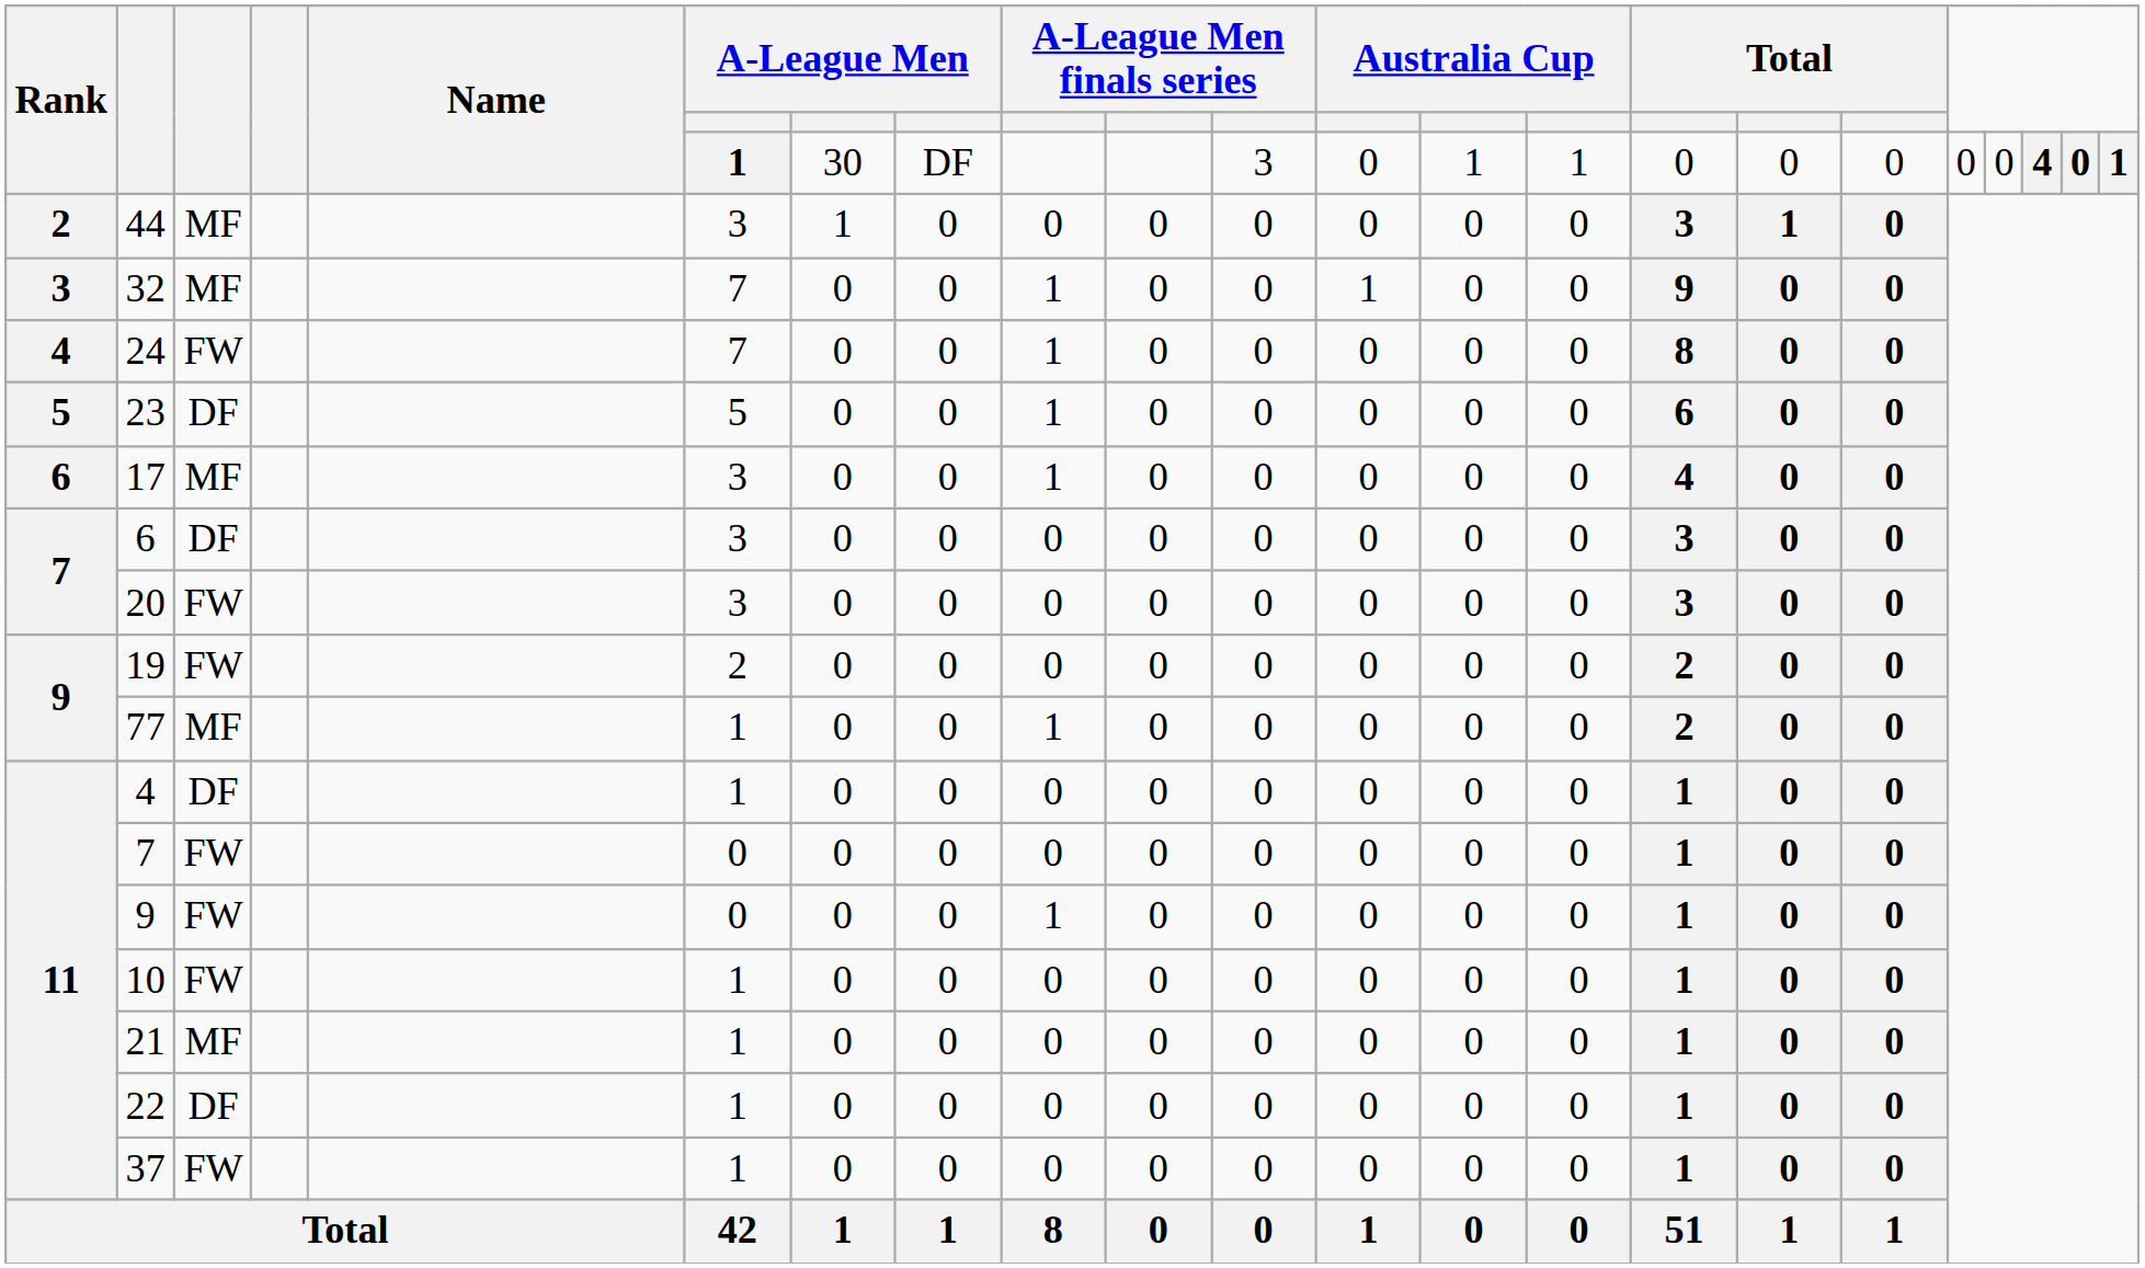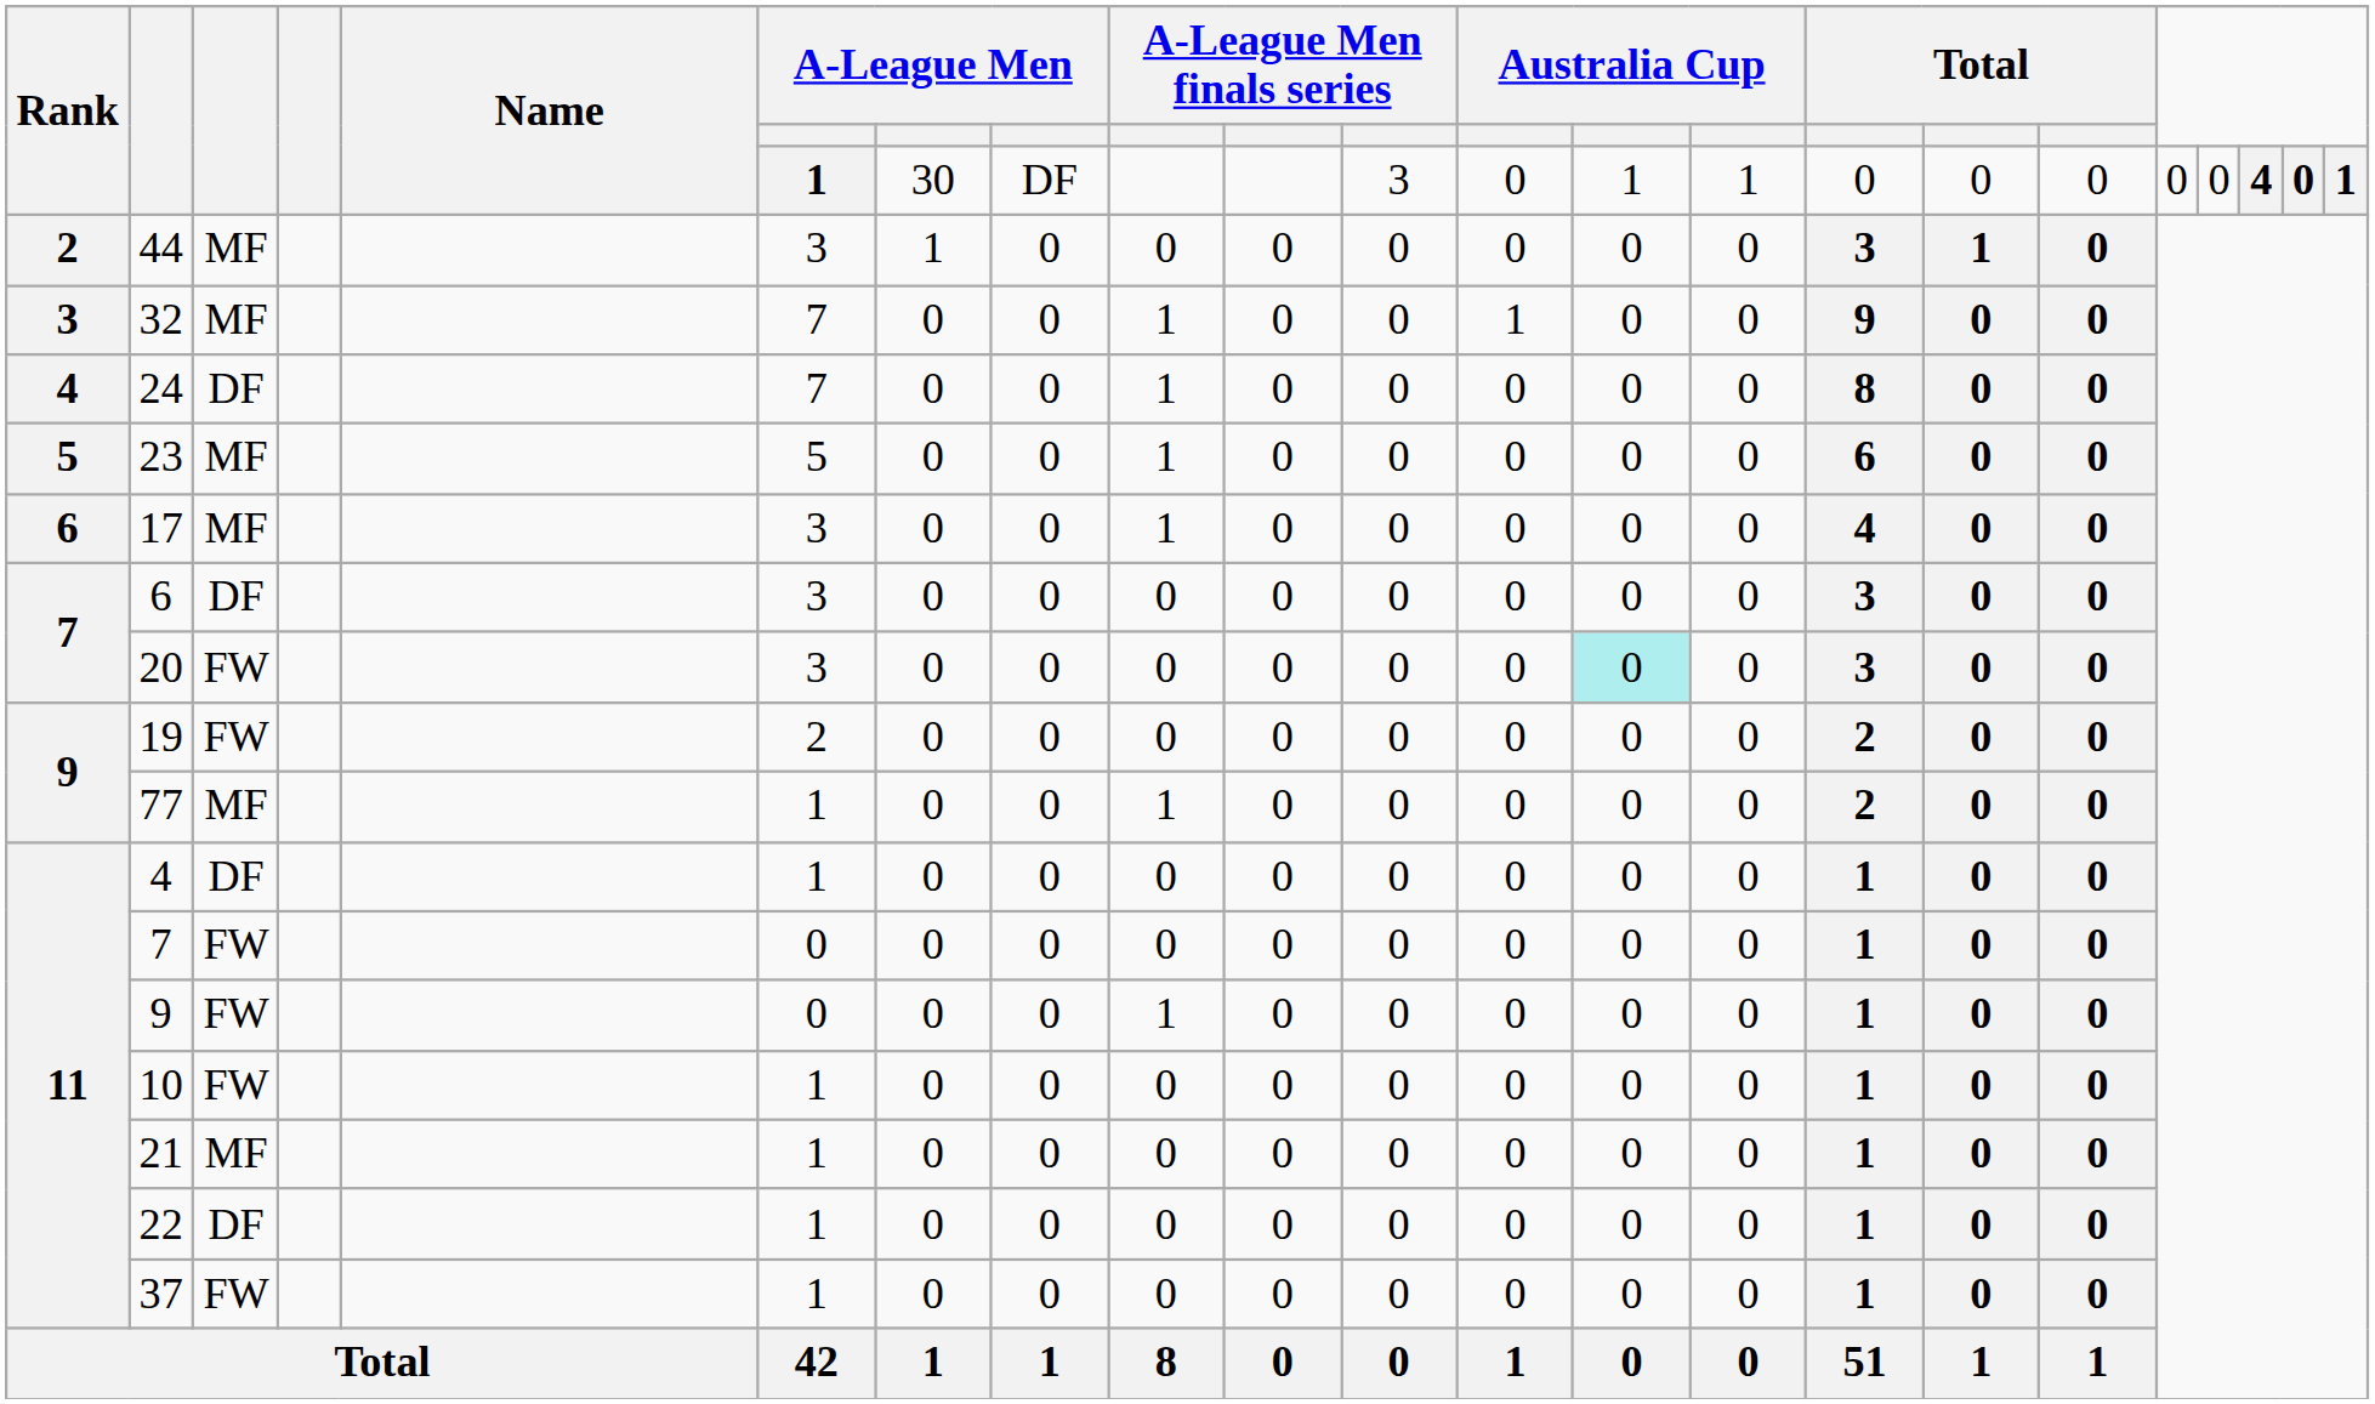24 | column 3: FW -> DF
23 | column 3: DF -> MF
20 | column 13: no background -> paleturquoise background
